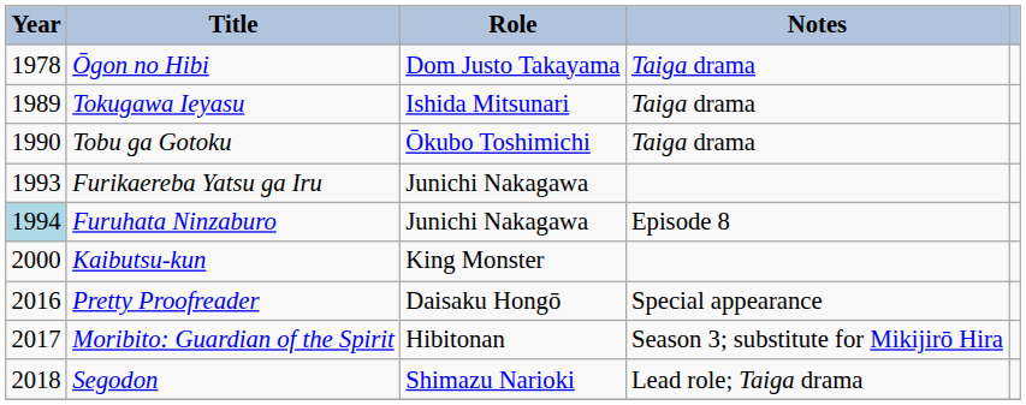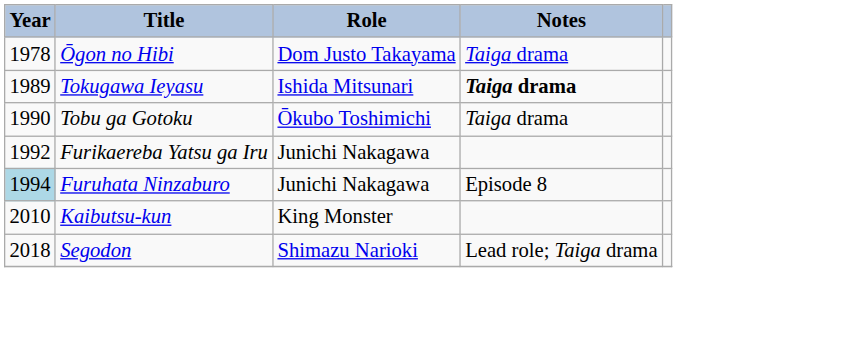Tokugawa Ieyasu | Notes: normal -> bold
Furikaereba Yatsu ga Iru | Year: 1993 -> 1992
Kaibutsu-kun | Year: 2000 -> 2010
- row: 2016 | Pretty Proofreader | Daisaku Hongō | Special appearance
- row: 2017 | Moribito: Guardian of the Spirit | Hibitonan | Season 3; substitute for Mikijirō Hira
